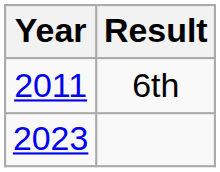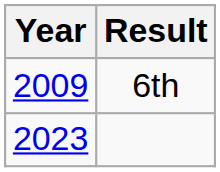6th | Year: 2011 -> 2009
